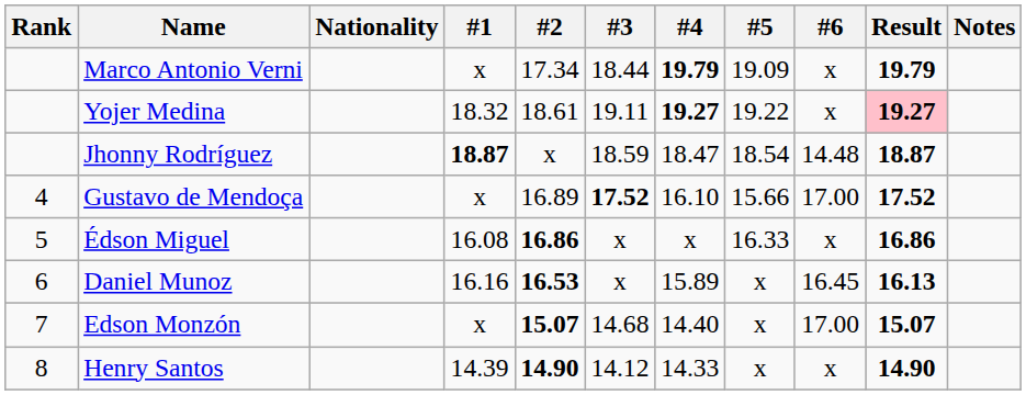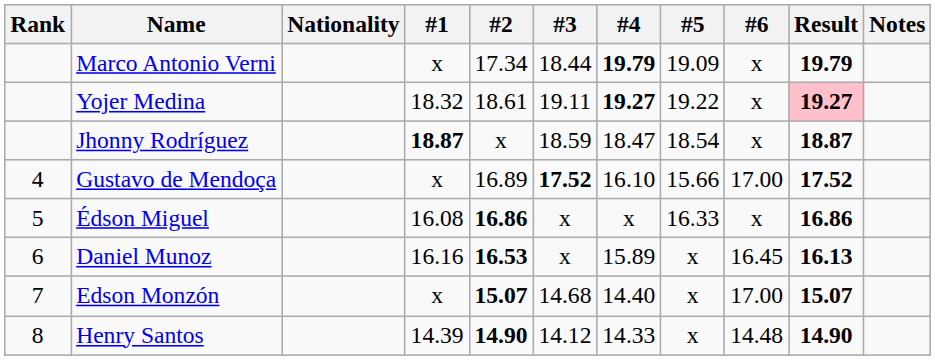Jhonny Rodríguez | #6: 14.48 -> x
Henry Santos | #6: x -> 14.48
